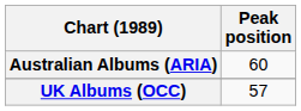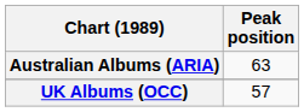Australian Albums (ARIA) | Peak position: 60 -> 63
